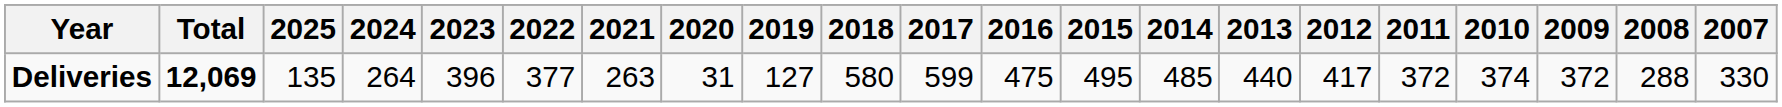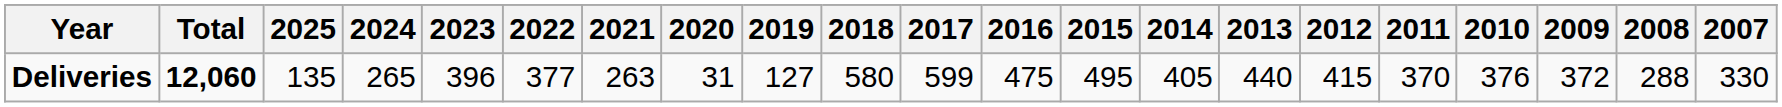Deliveries | Total: 12,069 -> 12,060
Deliveries | 2024: 264 -> 265
Deliveries | 2014: 485 -> 405
Deliveries | 2012: 417 -> 415
Deliveries | 2011: 372 -> 370
Deliveries | 2010: 374 -> 376
